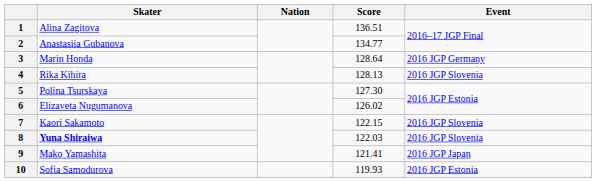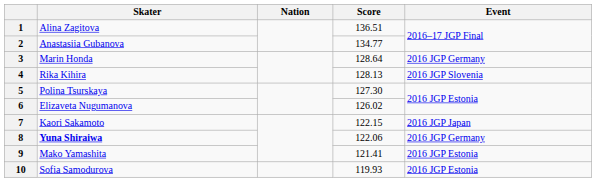7 | Event: 2016 JGP Slovenia -> 2016 JGP Japan
8 | Score: 122.03 -> 122.06
8 | Event: 2016 JGP Slovenia -> 2016 JGP Germany
9 | Event: 2016 JGP Japan -> 2016 JGP Estonia
